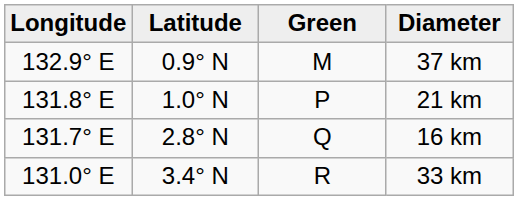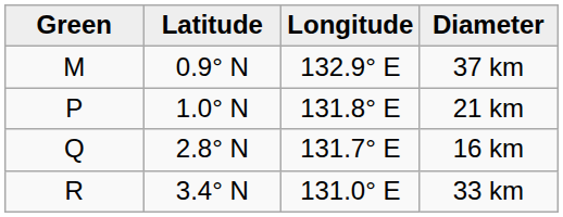columns swapped: Green <-> Longitude
